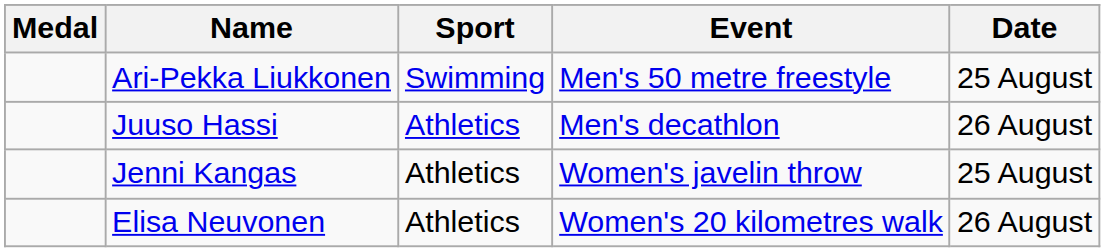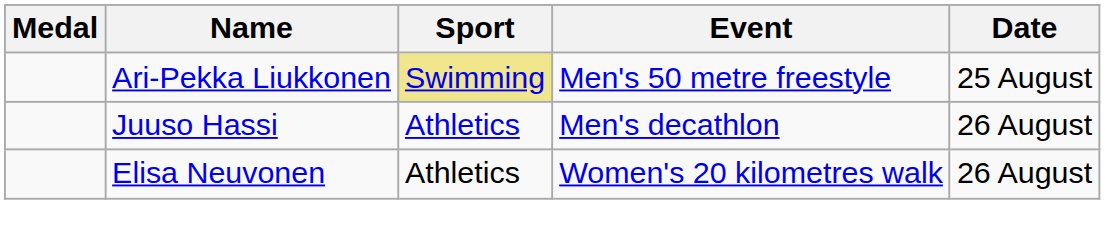Ari-Pekka Liukkonen | Sport: no background -> khaki background
- row: Jenni Kangas | Athletics | Women's javelin throw | 25 August
